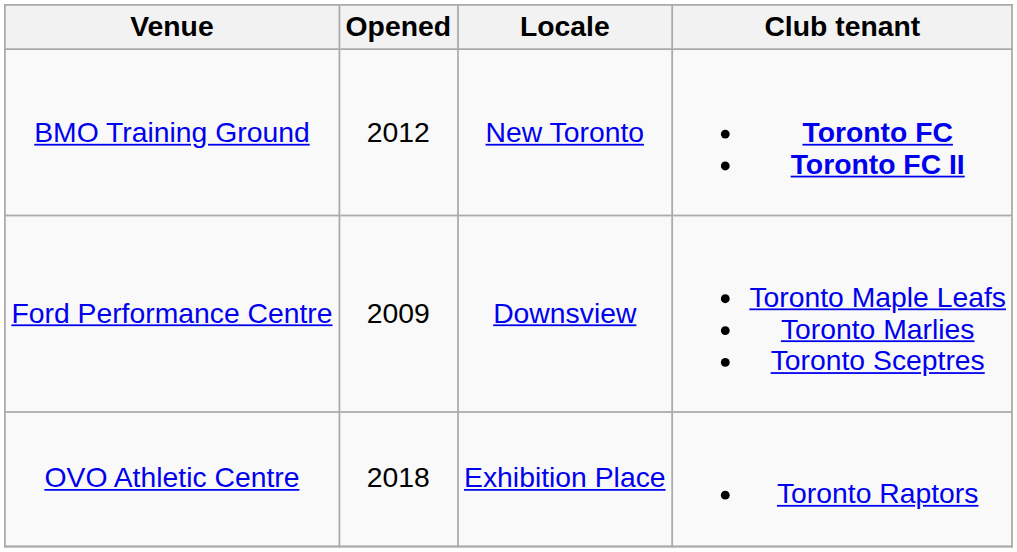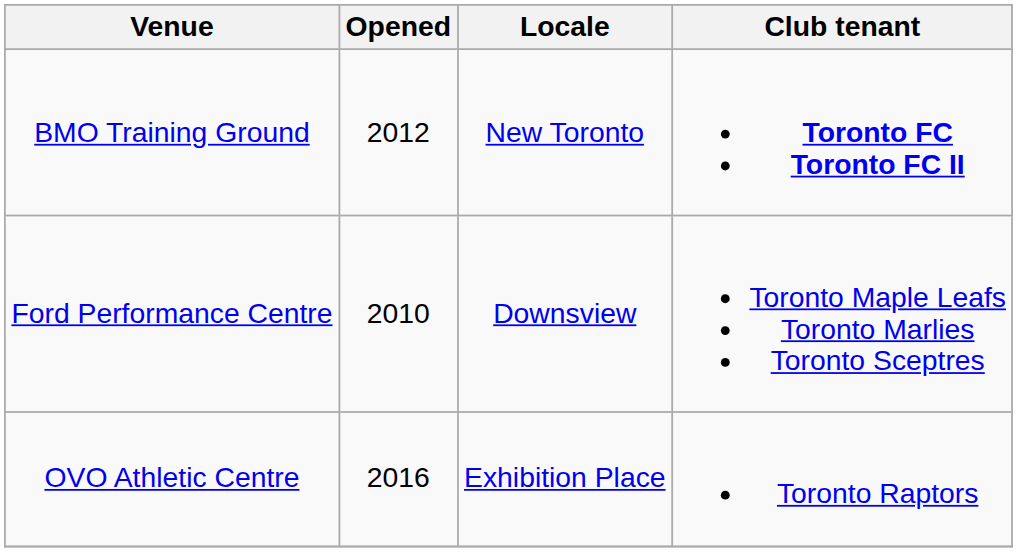Ford Performance Centre | Opened: 2009 -> 2010
OVO Athletic Centre | Opened: 2018 -> 2016
